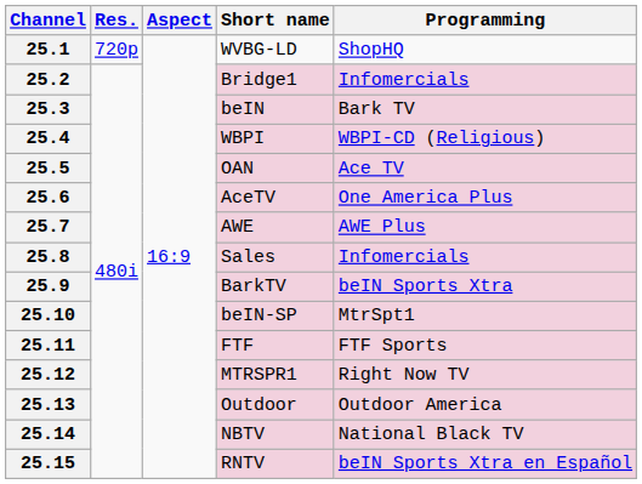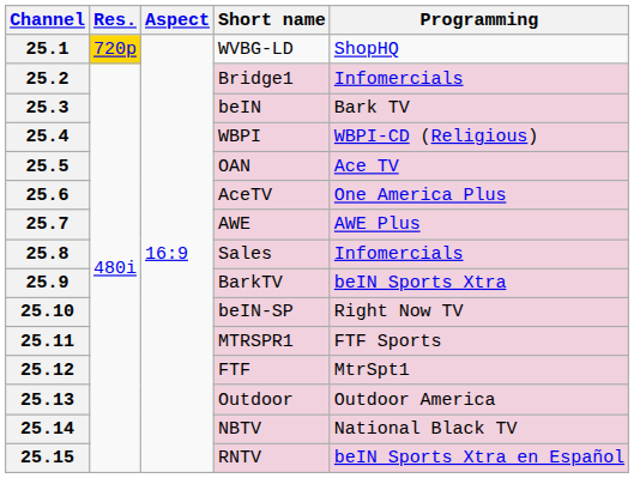25.1 | Res.: no background -> gold background
25.10 | Programming: MtrSpt1 -> Right Now TV
25.11 | Short name: FTF -> MTRSPR1
25.12 | Short name: MTRSPR1 -> FTF
25.12 | Programming: Right Now TV -> MtrSpt1
